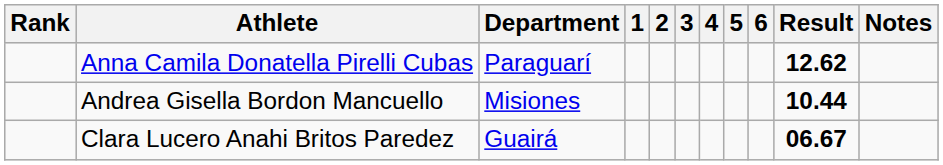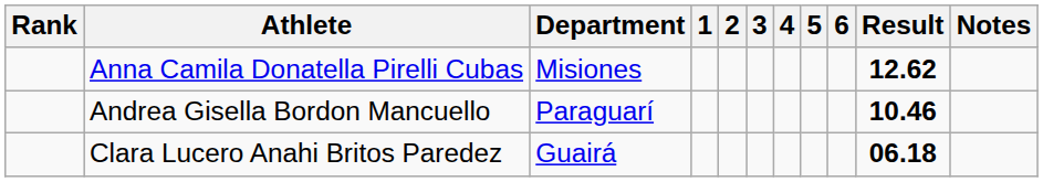Anna Camila Donatella Pirelli Cubas | Department: Paraguarí -> Misiones
Andrea Gisella Bordon Mancuello | Department: Misiones -> Paraguarí
Andrea Gisella Bordon Mancuello | Result: 10.44 -> 10.46
Clara Lucero Anahi Britos Paredez | Result: 06.67 -> 06.18
